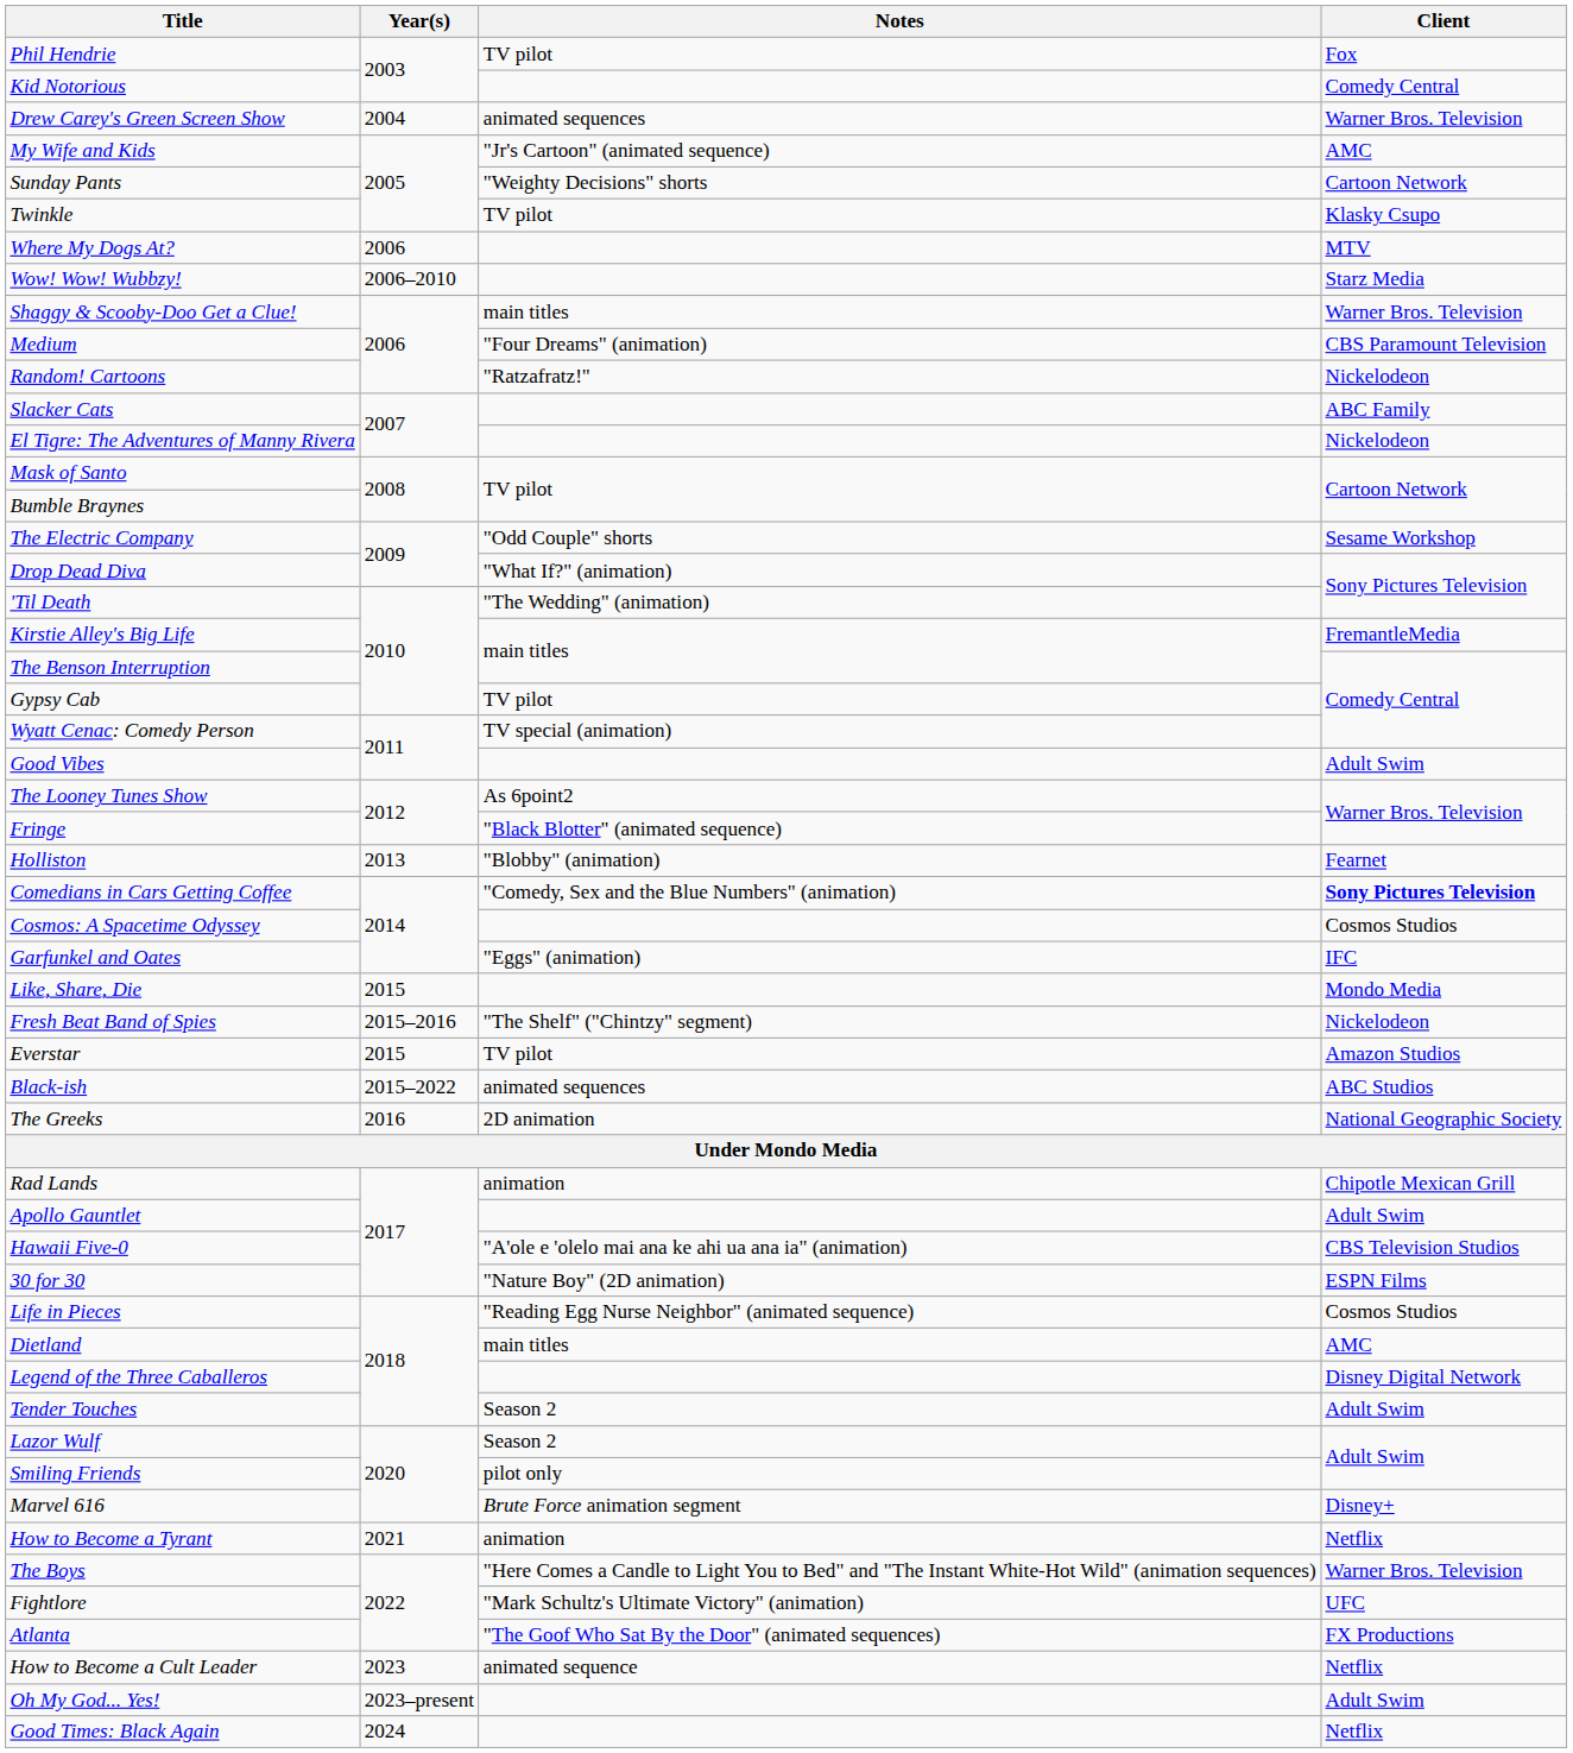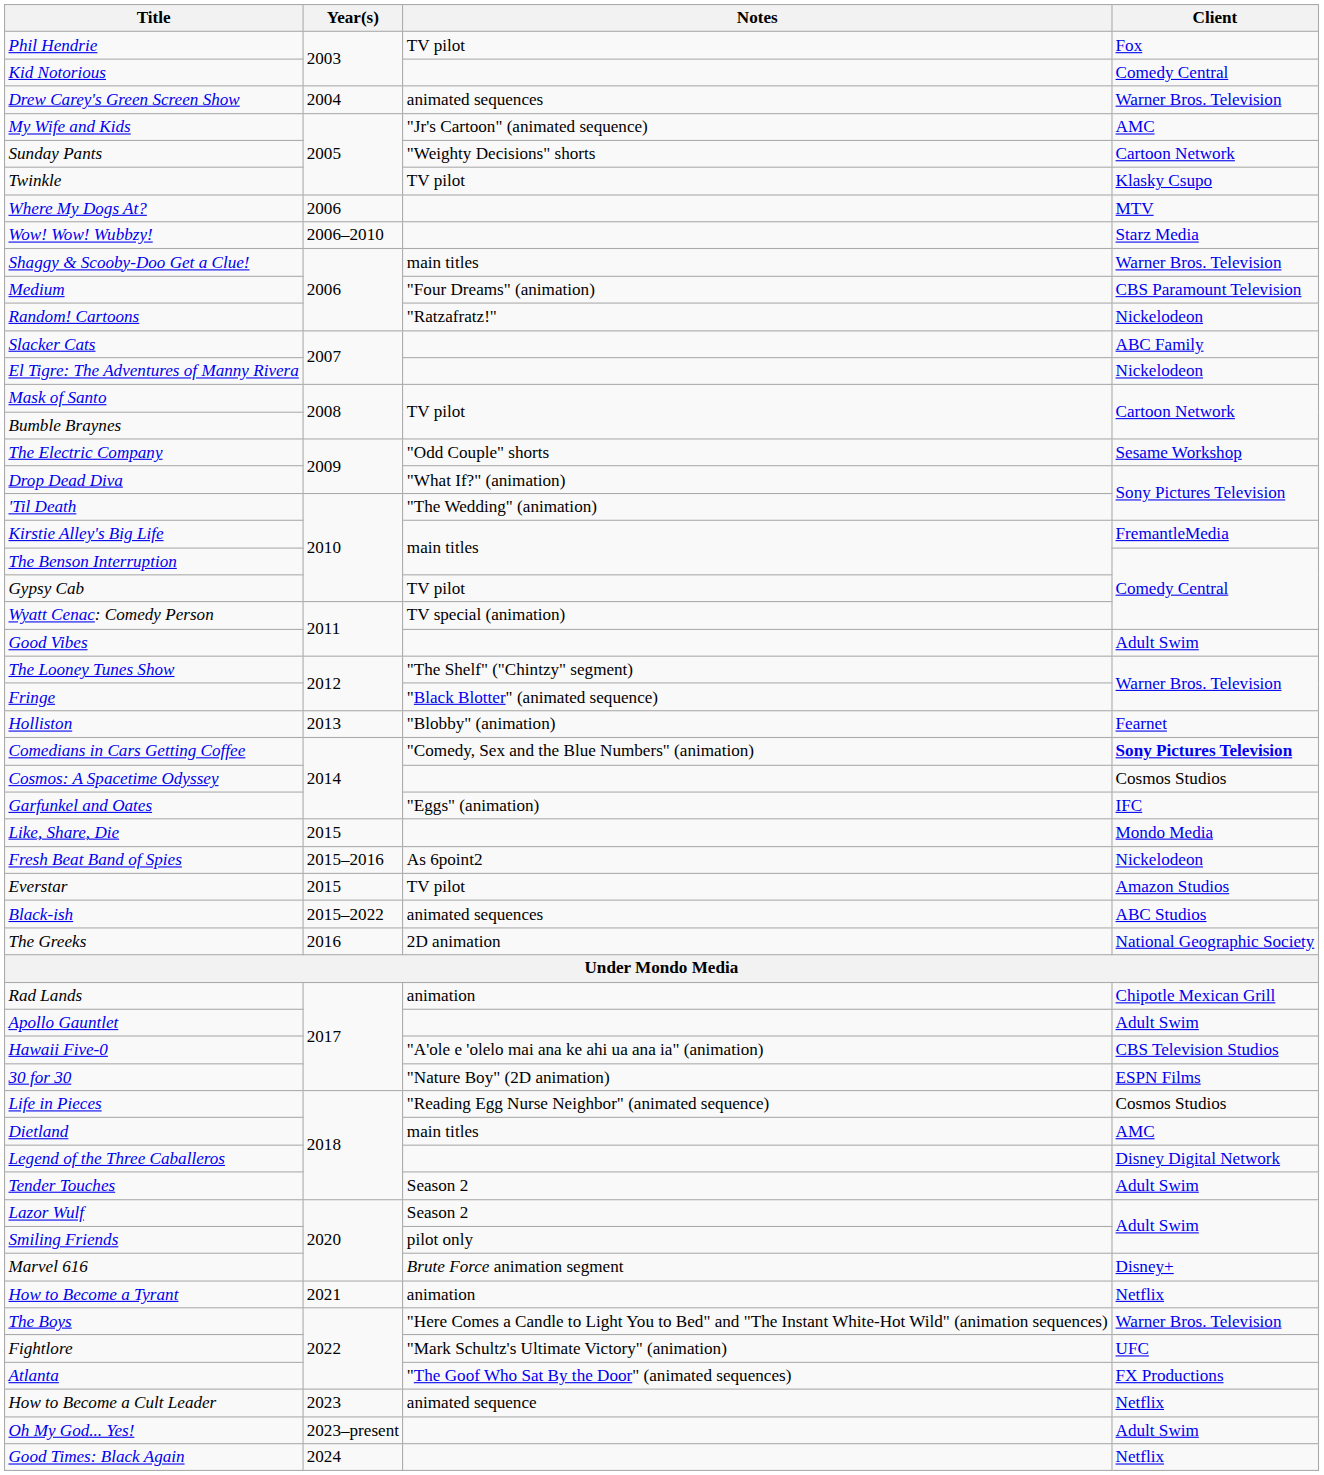The Looney Tunes Show | Notes: As 6point2 -> "The Shelf" ("Chintzy" segment)
Fresh Beat Band of Spies | Notes: "The Shelf" ("Chintzy" segment) -> As 6point2
